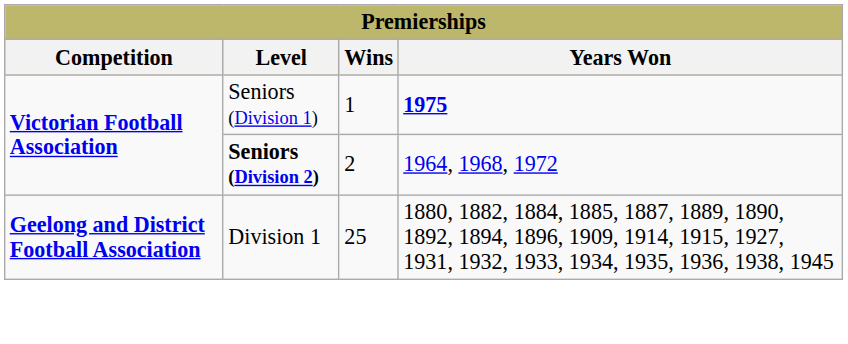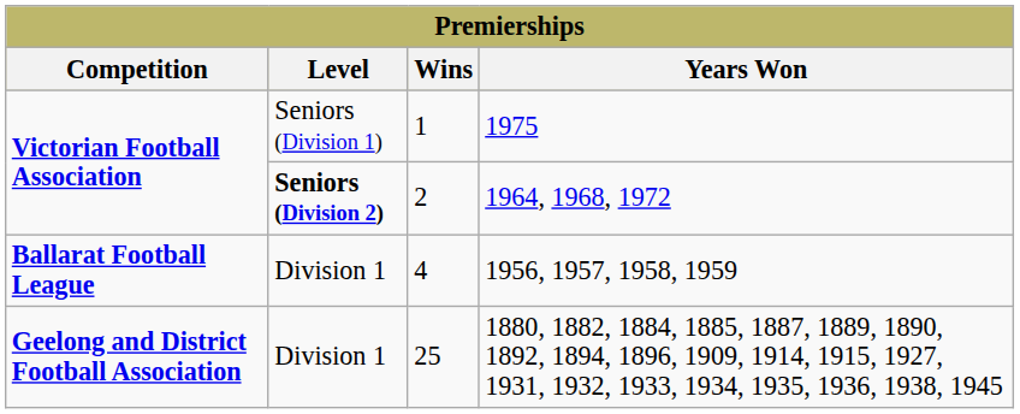1 | Years Won: bold -> normal
+ row: Ballarat Football League | Division 1 | 4 | 1956, 1957, 1958, 1959
